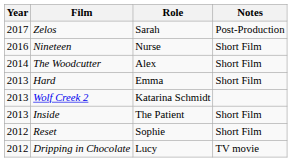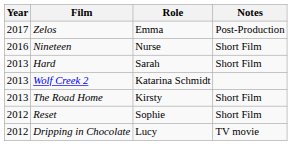Zelos | Role: Sarah -> Emma
- row: 2014 | The Woodcutter | Alex | Short Film
Hard | Role: Emma -> Sarah
+ row: 2013 | The Road Home | Kirsty | Short Film
- row: 2013 | Inside | The Patient | Short Film
